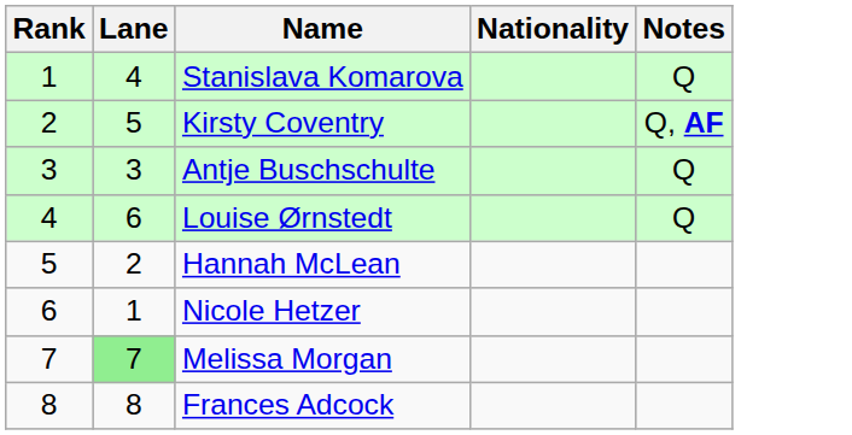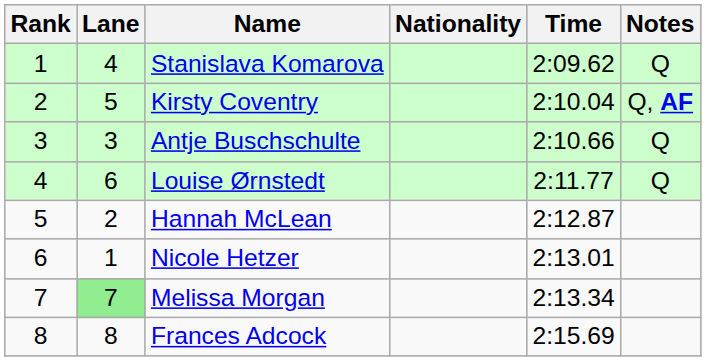+ column: Time | 2:09.62 | 2:10.04 | 2:10.66 | 2:11.77 | 2:12.87 | 2:13.01 | 2:13.34 | 2:15.69
